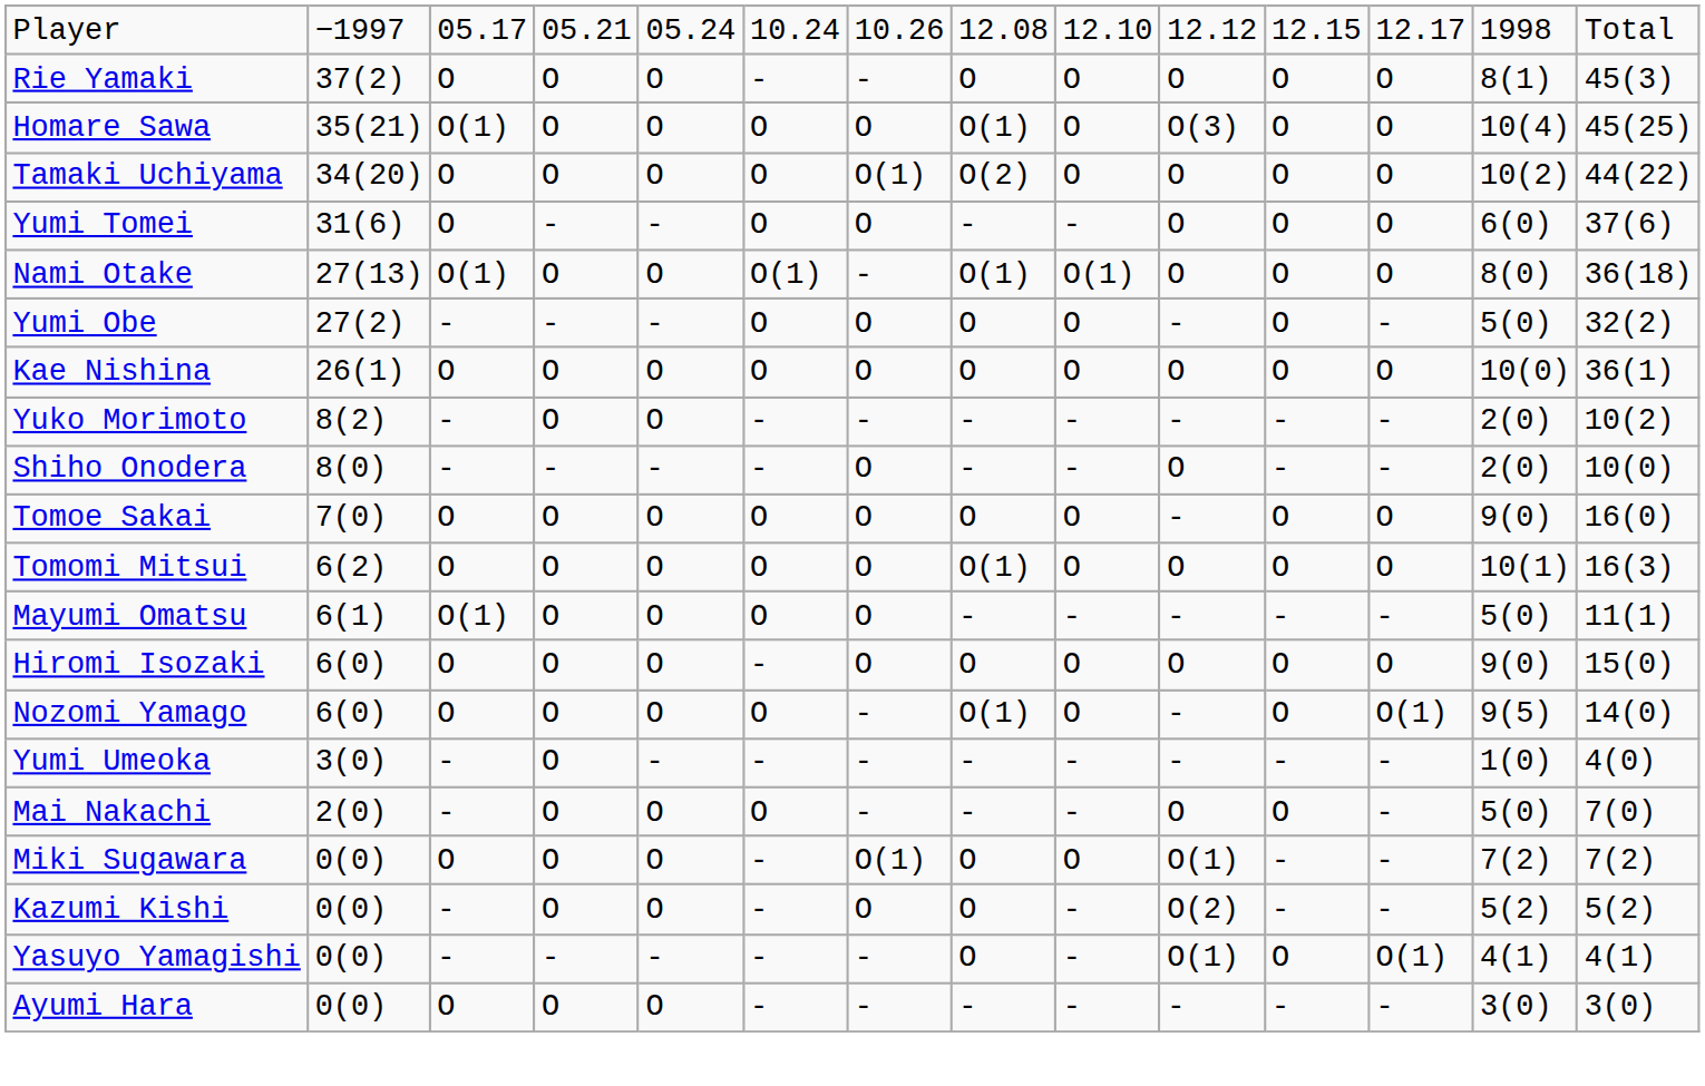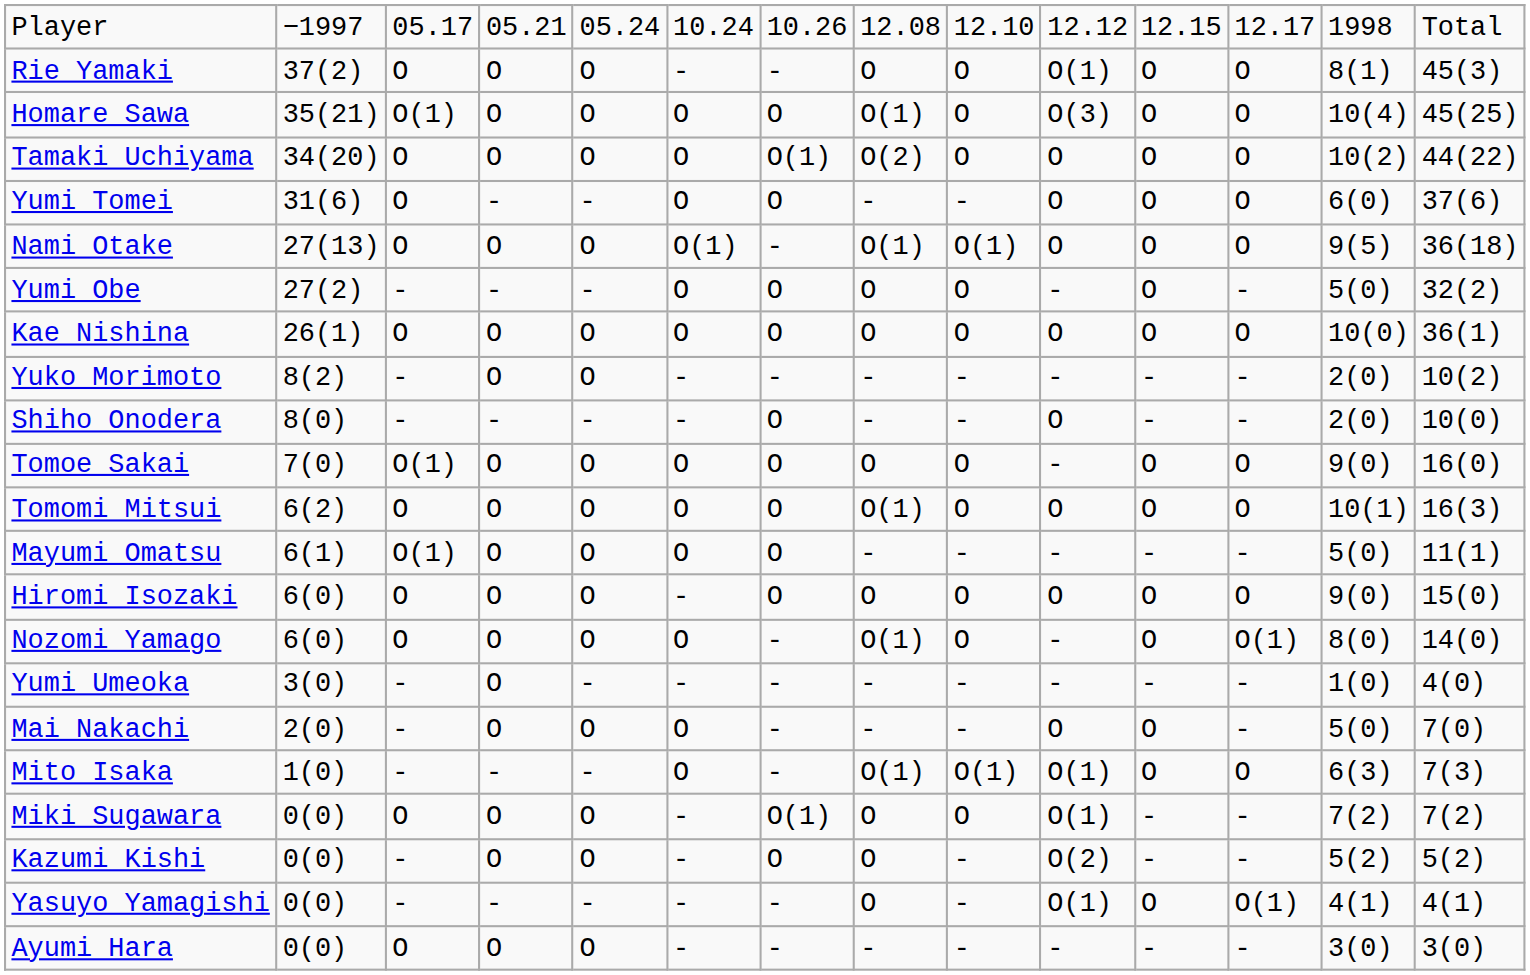Rie Yamaki | column 10: O -> O(1)
Nami Otake | column 3: O(1) -> O
Nami Otake | column 13: 8(0) -> 9(5)
Tomoe Sakai | column 3: O -> O(1)
Nozomi Yamago | column 13: 9(5) -> 8(0)
+ row: Mito Isaka | 1(0) | - | - | - | O | - | O(1) | O(1) | O(1) | O | O | 6(3) | 7(3)
